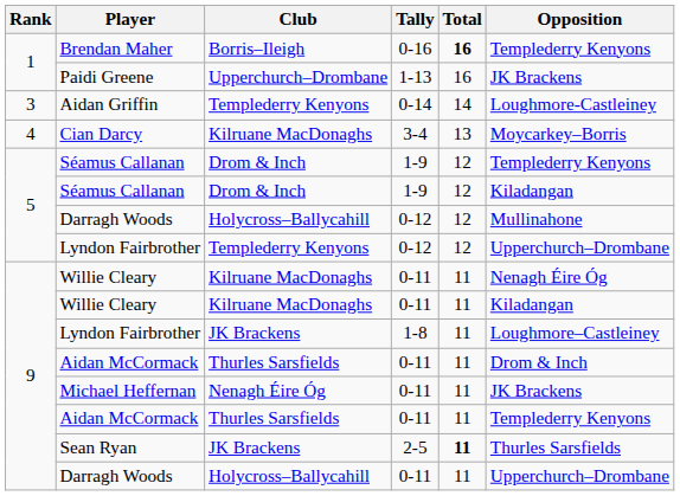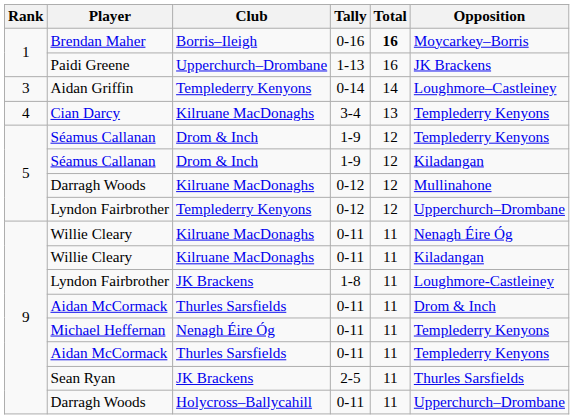Brendan Maher | Opposition: Templederry Kenyons -> Moycarkey–Borris
Aidan Griffin | Opposition: Loughmore-Castleiney -> Loughmore–Castleiney
Cian Darcy | Opposition: Moycarkey–Borris -> Templederry Kenyons
Darragh Woods / 0-12 | Club: Holycross–Ballycahill -> Kilruane MacDonaghs
Lyndon Fairbrother / 1-8 | Opposition: Loughmore–Castleiney -> Loughmore-Castleiney
Michael Heffernan | Opposition: JK Brackens -> Templederry Kenyons
Sean Ryan | Total: bold -> normal
